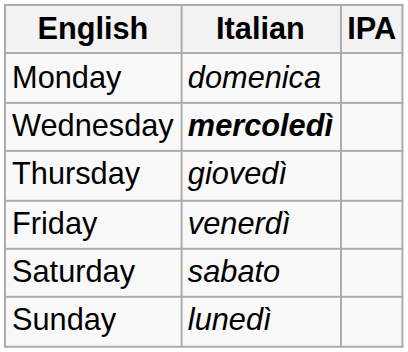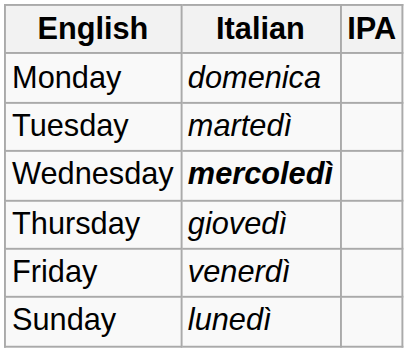+ row: Tuesday | martedì
- row: Saturday | sabato
